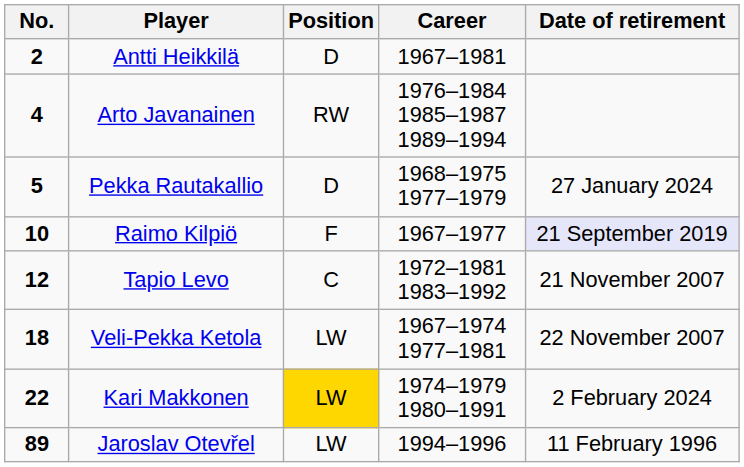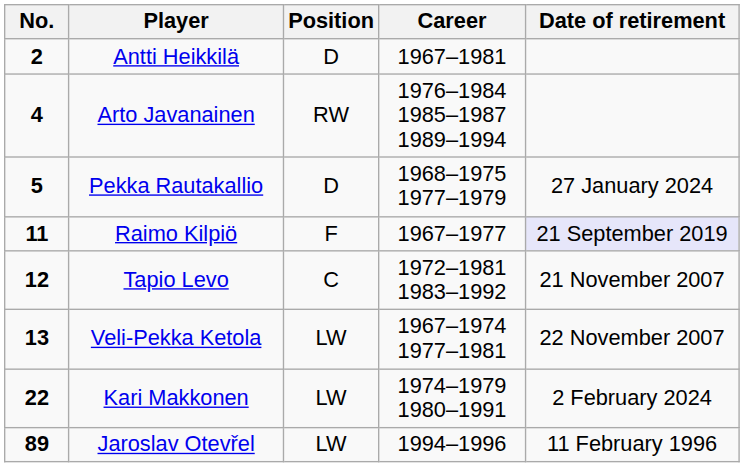Raimo Kilpiö | No.: 10 -> 11
Veli-Pekka Ketola | No.: 18 -> 13
Kari Makkonen | Position: gold background -> no background
